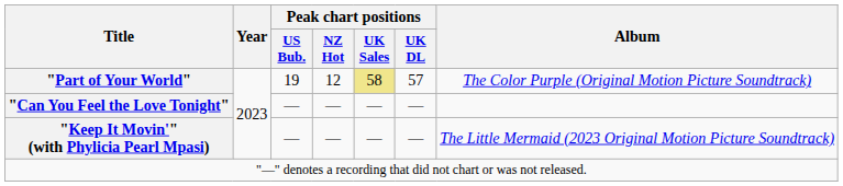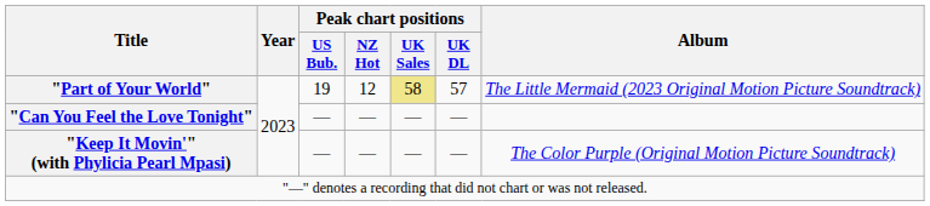"Part of Your World" | Album: The Color Purple (Original Motion Picture Soundtrack) -> The Little Mermaid (2023 Original Motion Picture Soundtrack)
"Keep It Movin'" (with Phylicia Pearl Mpasi) | Album: The Little Mermaid (2023 Original Motion Picture Soundtrack) -> The Color Purple (Original Motion Picture Soundtrack)
